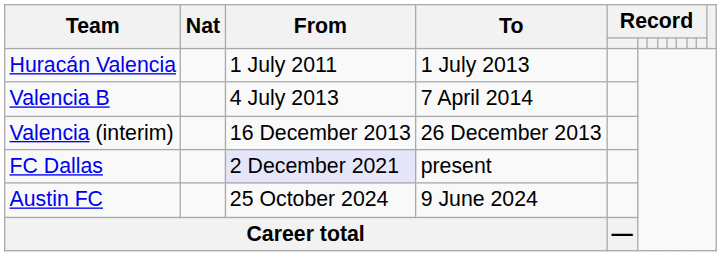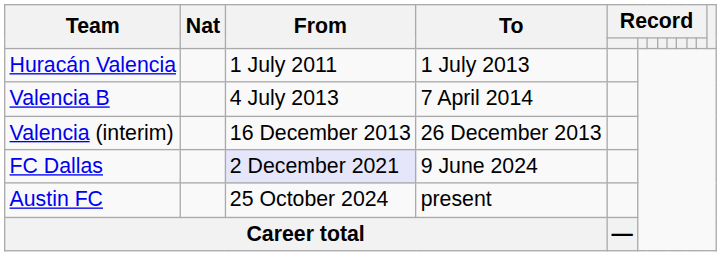FC Dallas | To: present -> 9 June 2024
Austin FC | To: 9 June 2024 -> present
